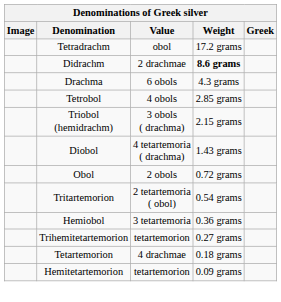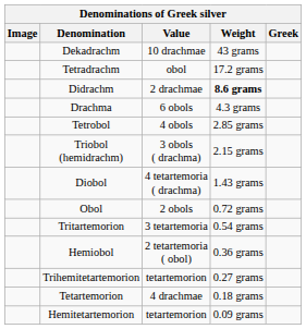+ row: Dekadrachm | 10 drachmae | 43 grams
Tritartemorion | Value: 2 tetartemoria ( obol) -> 3 tetartemoria
Hemiobol | Value: 3 tetartemoria -> 2 tetartemoria ( obol)
